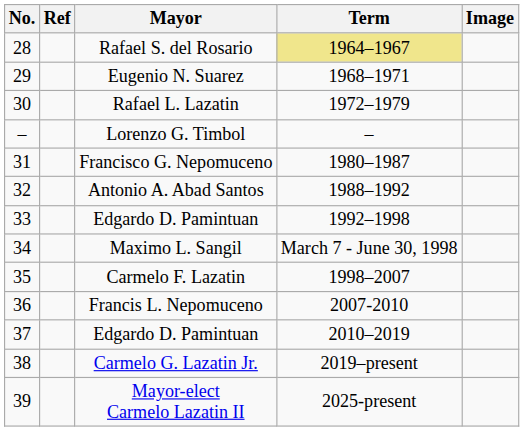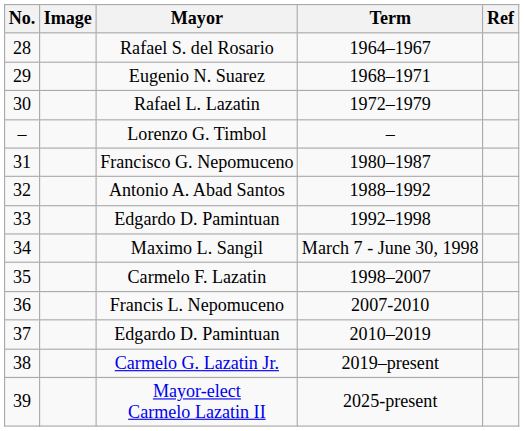columns swapped: Image <-> Ref
Rafael S. del Rosario | Term: khaki background -> no background
